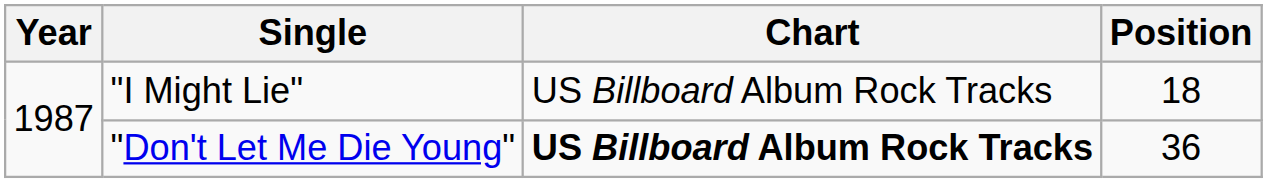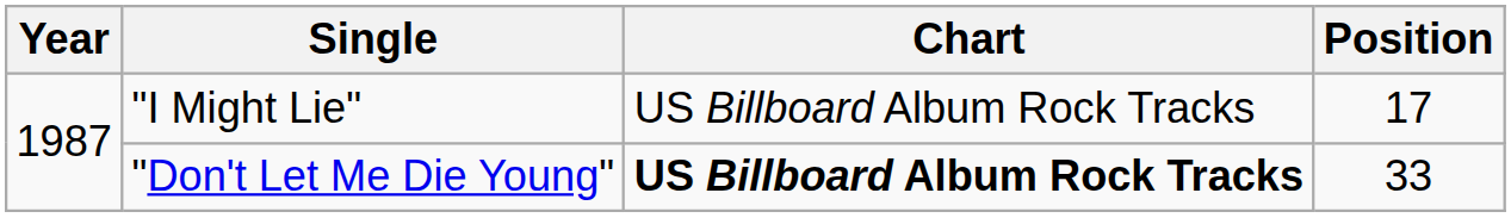"I Might Lie" | Position: 18 -> 17
"Don't Let Me Die Young" | Position: 36 -> 33
